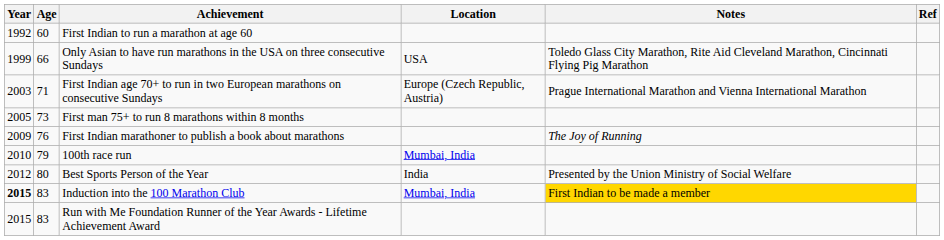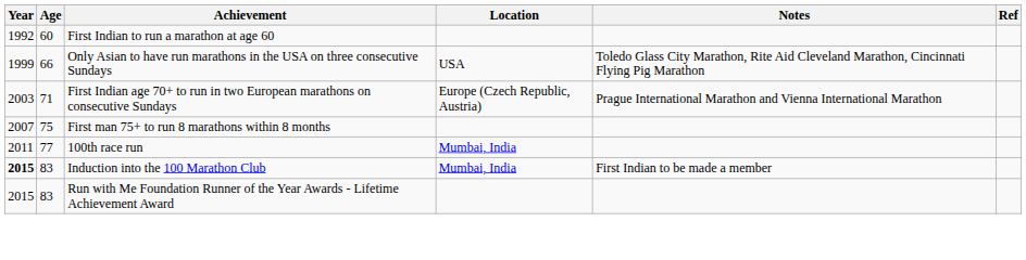First man 75+ to run 8 marathons within 8 months | Year: 2005 -> 2007
First man 75+ to run 8 marathons within 8 months | Age: 73 -> 75
- row: 2009 | 76 | First Indian marathoner to publish a book about marathons | The Joy of Running
100th race run | Year: 2010 -> 2011
100th race run | Age: 79 -> 77
- row: 2012 | 80 | Best Sports Person of the Year | India | Presented by the Union Ministry of Social Welfare
Induction into the 100 Marathon Club | Notes: gold background -> no background
